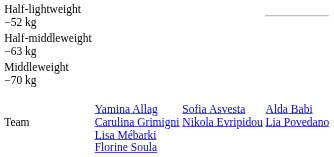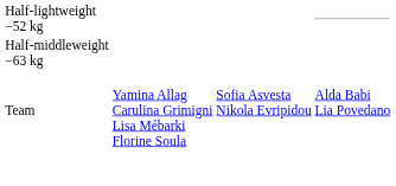- row: Middleweight −70 kg
